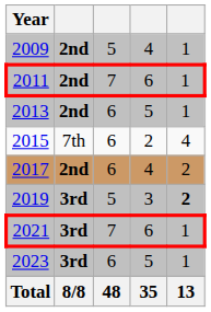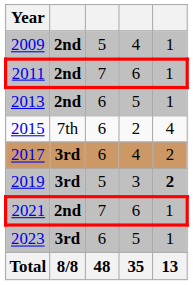2017 | column 2: 2nd -> 3rd
2021 | column 2: 3rd -> 2nd
